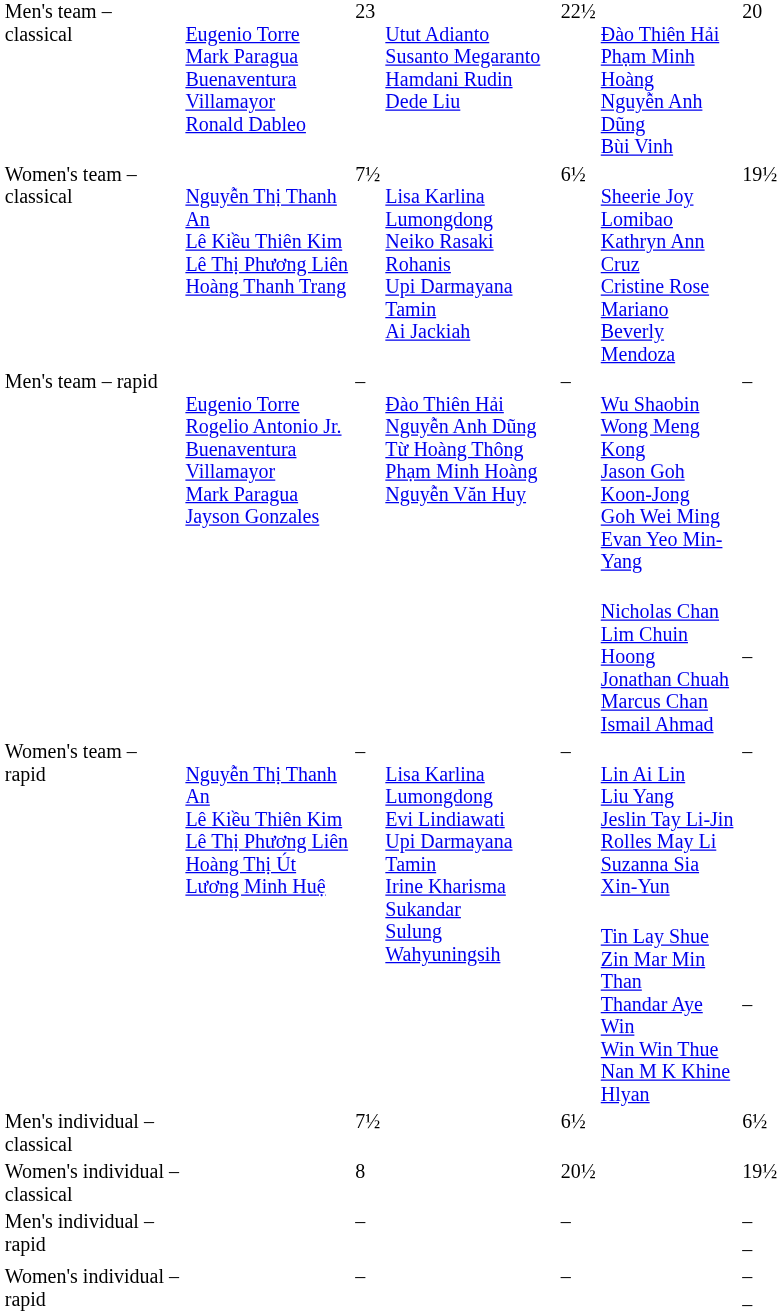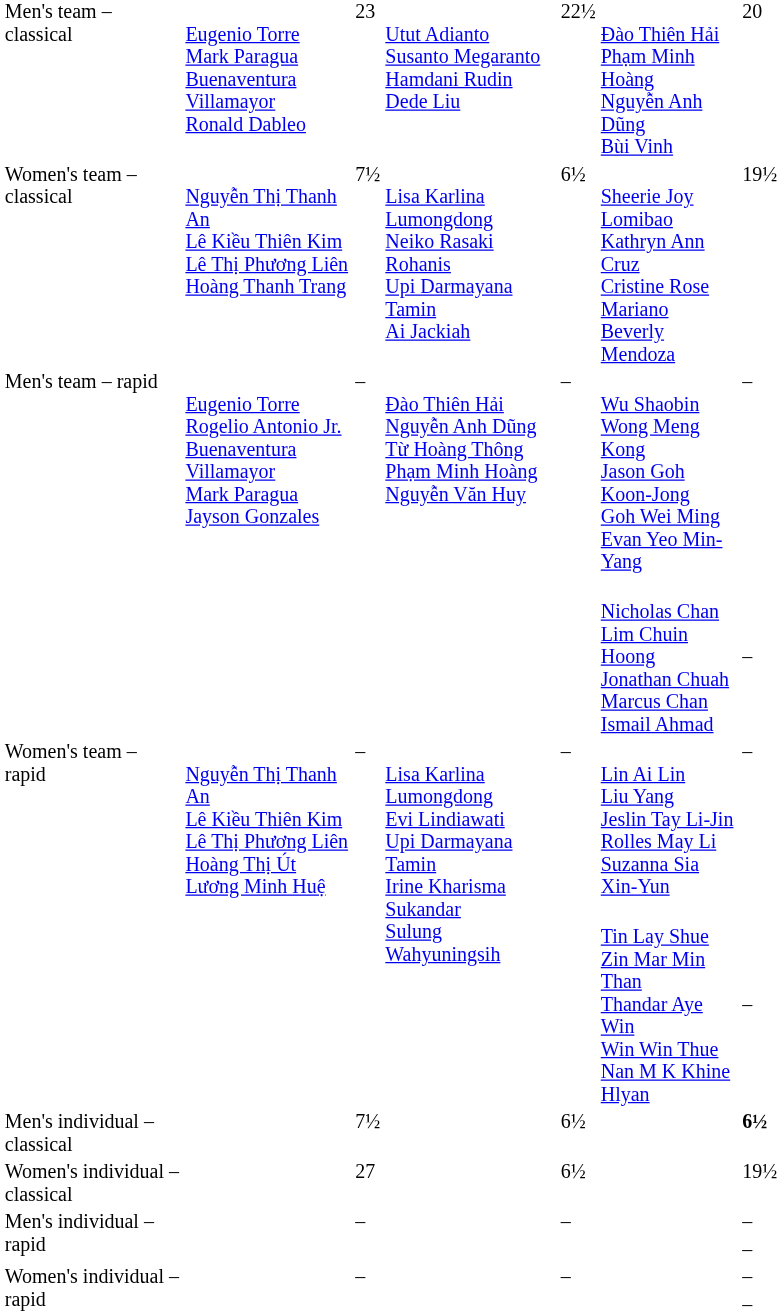Men's individual – classical | column 7: normal -> bold
Women's individual – classical | column 3: 8 -> 27
Women's individual – classical | column 5: 20½ -> 6½
